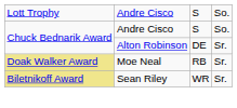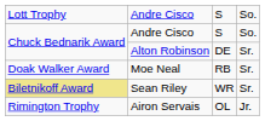Moe Neal | column 1: khaki background -> no background
+ row: Rimington Trophy | Airon Servais | OL | Jr.
